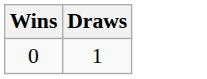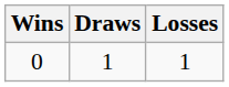+ column: Losses | 1
